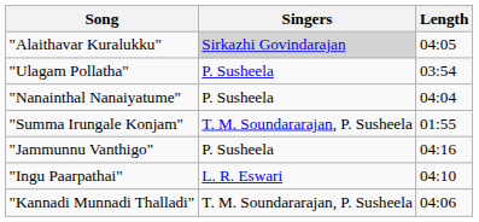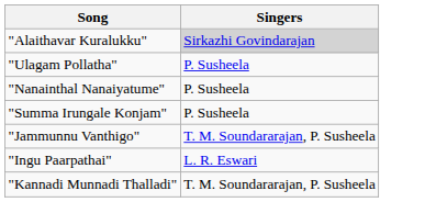- column: Length | 04:05 | 03:54 | 04:04 | 01:55 | 04:16 | 04:10 | 04:06
"Summa Irungale Konjam" | Singers: T. M. Soundararajan, P. Susheela -> P. Susheela
"Jammunnu Vanthigo" | Singers: P. Susheela -> T. M. Soundararajan, P. Susheela
